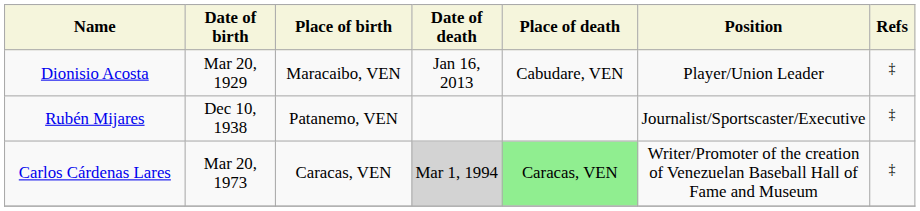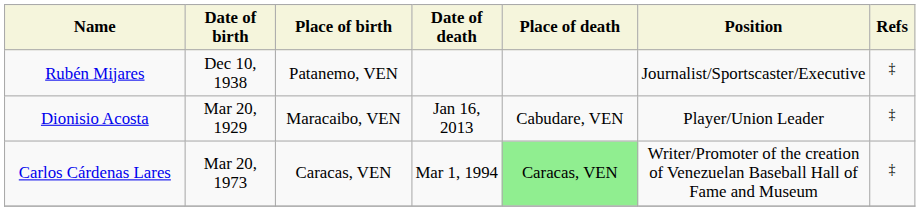rows swapped: Rubén Mijares <-> Dionisio Acosta
Carlos Cárdenas Lares | Date of death: lightgrey background -> no background
